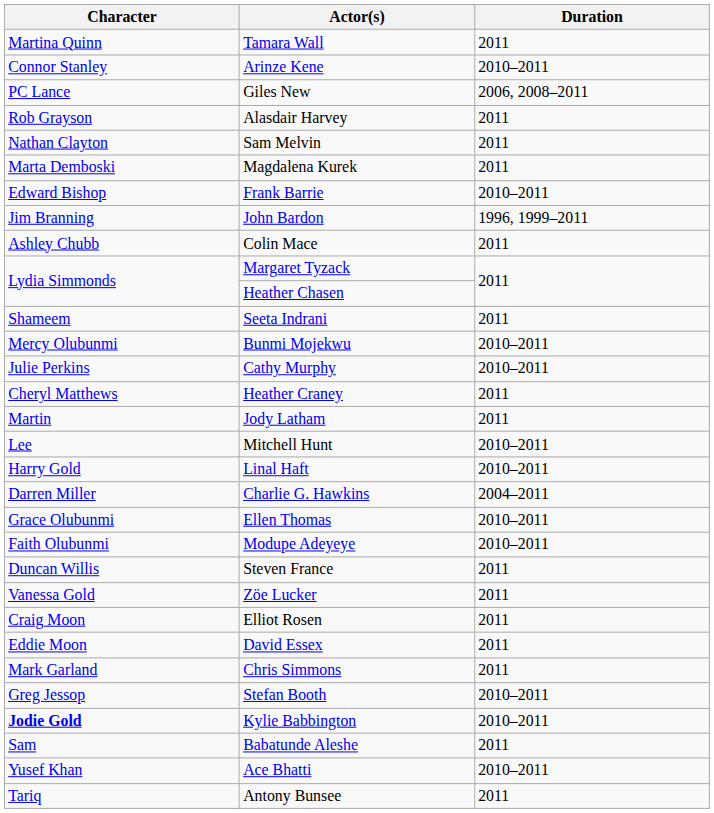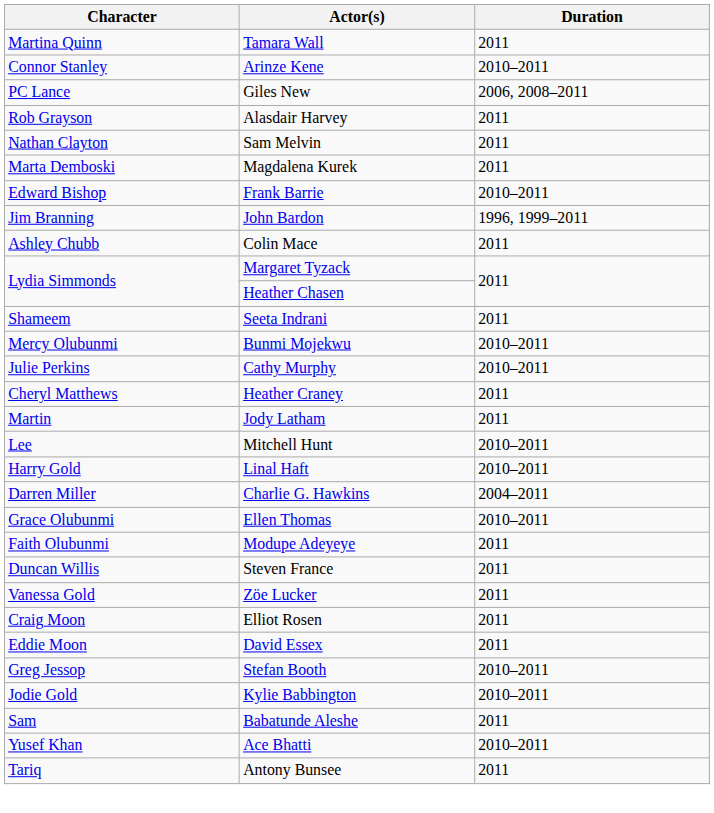Modupe Adeyeye | Duration: 2010–2011 -> 2011
- row: Mark Garland | Chris Simmons | 2011
Kylie Babbington | Character: bold -> normal
